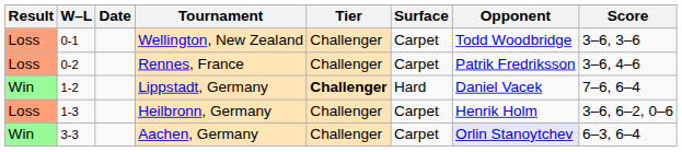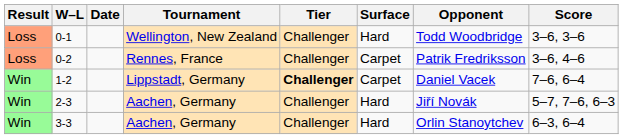0-1 | Surface: Carpet -> Hard
1-2 | Surface: Hard -> Carpet
- row: Loss | 1-3 | Heilbronn, Germany | Challenger | Carpet | Henrik Holm | 3–6, 6–2, 0–6
+ row: Win | 2-3 | Aachen, Germany | Challenger | Hard | Jiří Novák | 5–7, 7–6, 6–3
3-3 | Surface: Carpet -> Hard
3-3 | Opponent: lavender background -> no background
